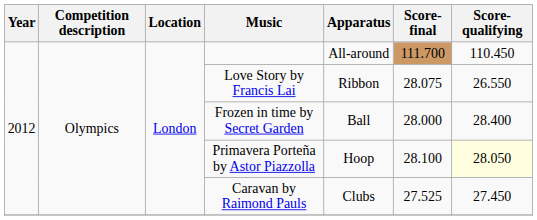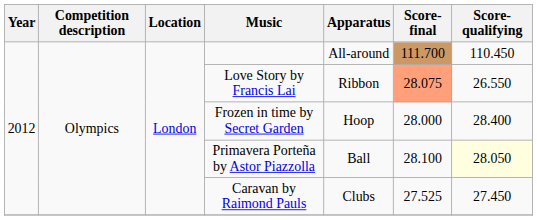Love Story by Francis Lai | Score-final: no background -> lightsalmon background
Frozen in time by Secret Garden | Apparatus: Ball -> Hoop
Primavera Porteña by Astor Piazzolla | Apparatus: Hoop -> Ball
